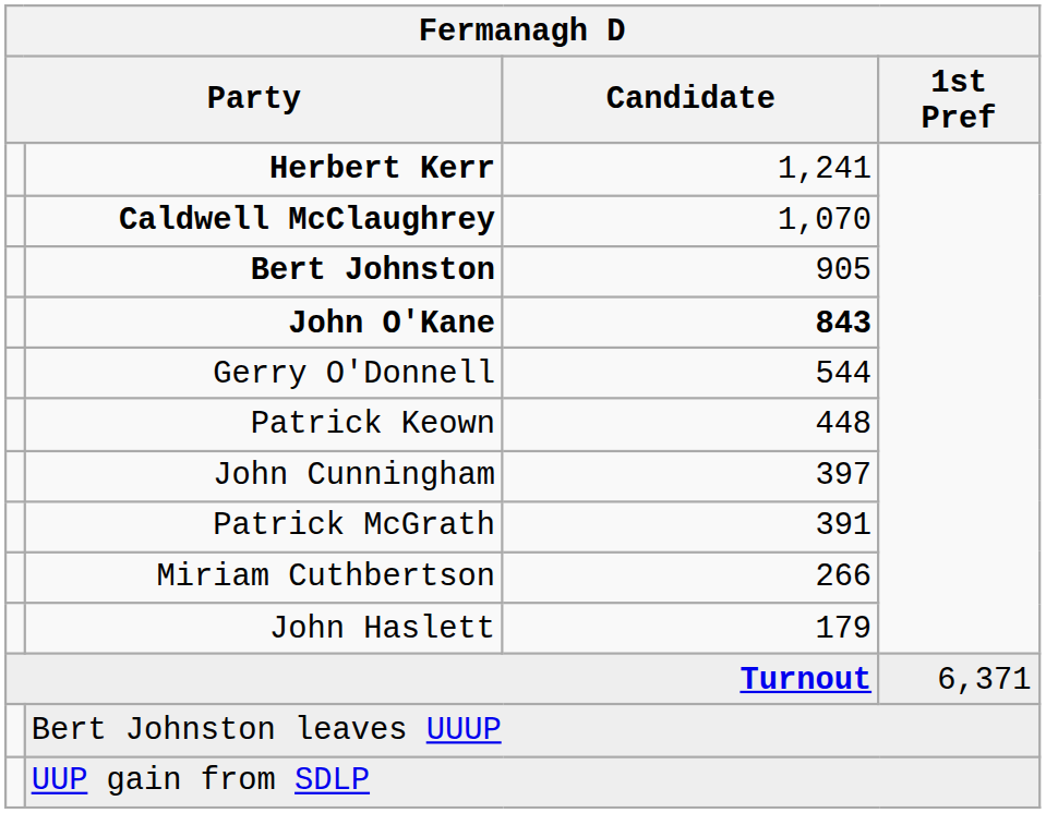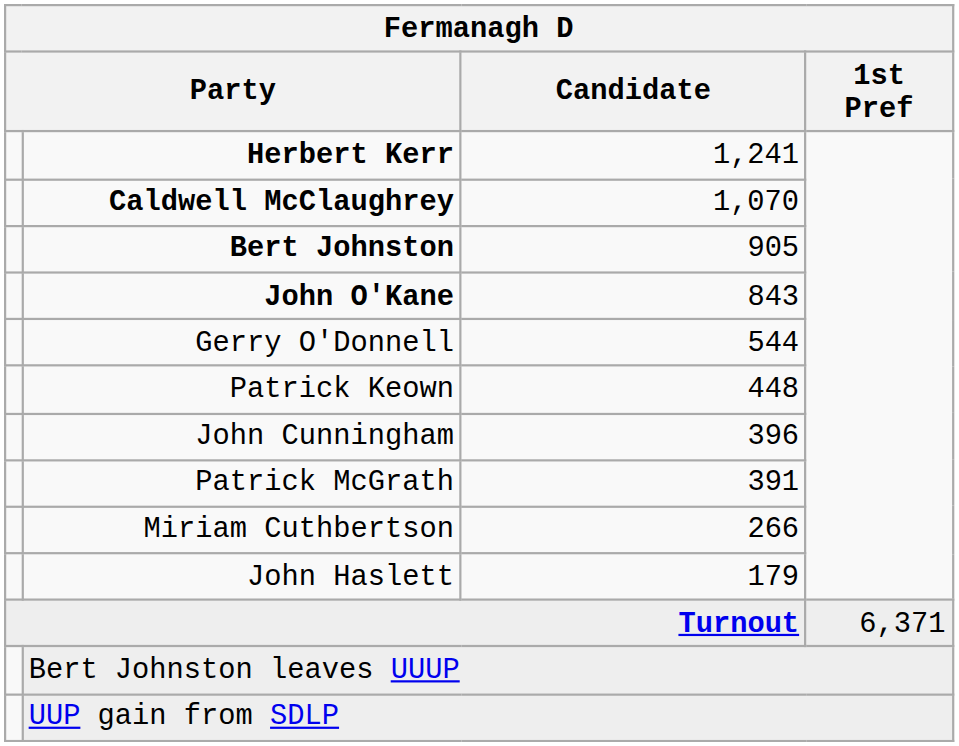John O'Kane | Candidate: bold -> normal
John Cunningham | Candidate: 397 -> 396
